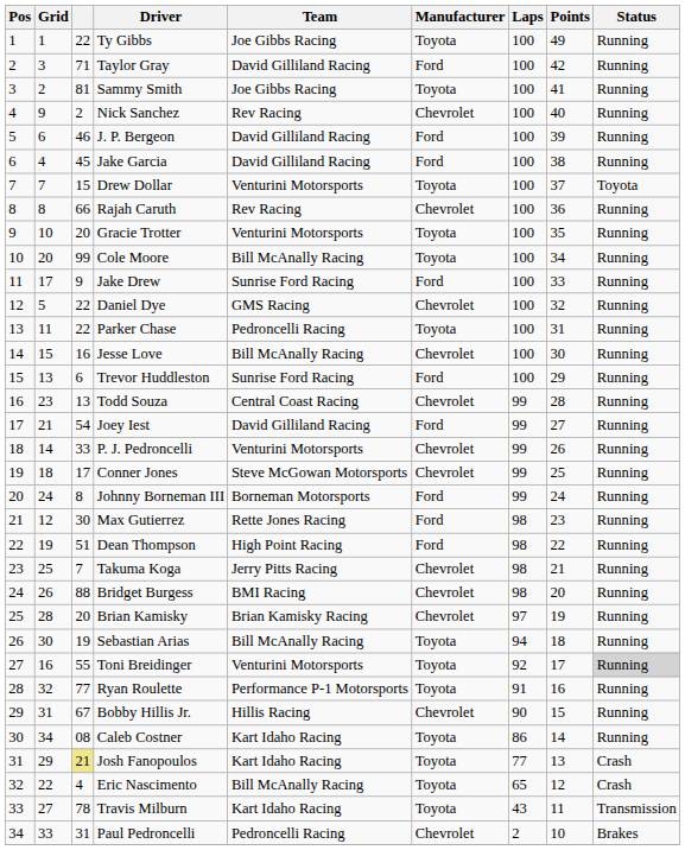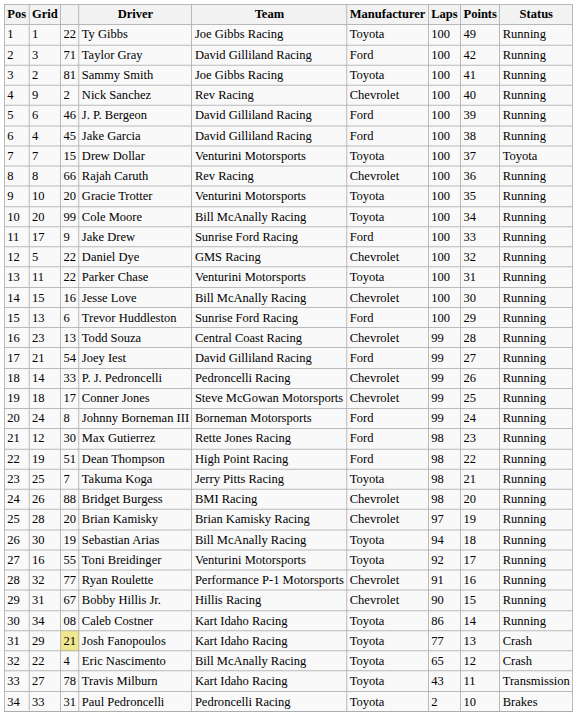Parker Chase | Team: Pedroncelli Racing -> Venturini Motorsports
P. J. Pedroncelli | Team: Venturini Motorsports -> Pedroncelli Racing
Takuma Koga | Manufacturer: Chevrolet -> Toyota
Toni Breidinger | Status: lightgrey background -> no background
Ryan Roulette | Manufacturer: Toyota -> Chevrolet
Paul Pedroncelli | Manufacturer: Chevrolet -> Toyota
